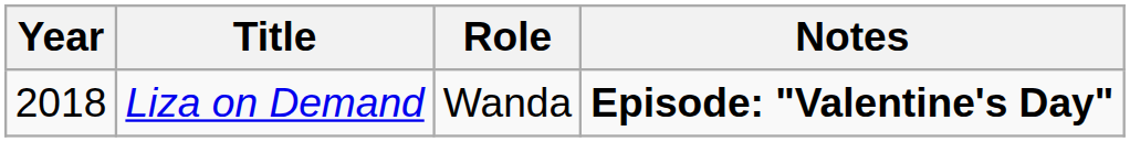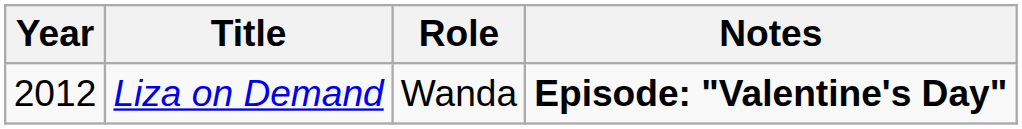Liza on Demand | Year: 2018 -> 2012
